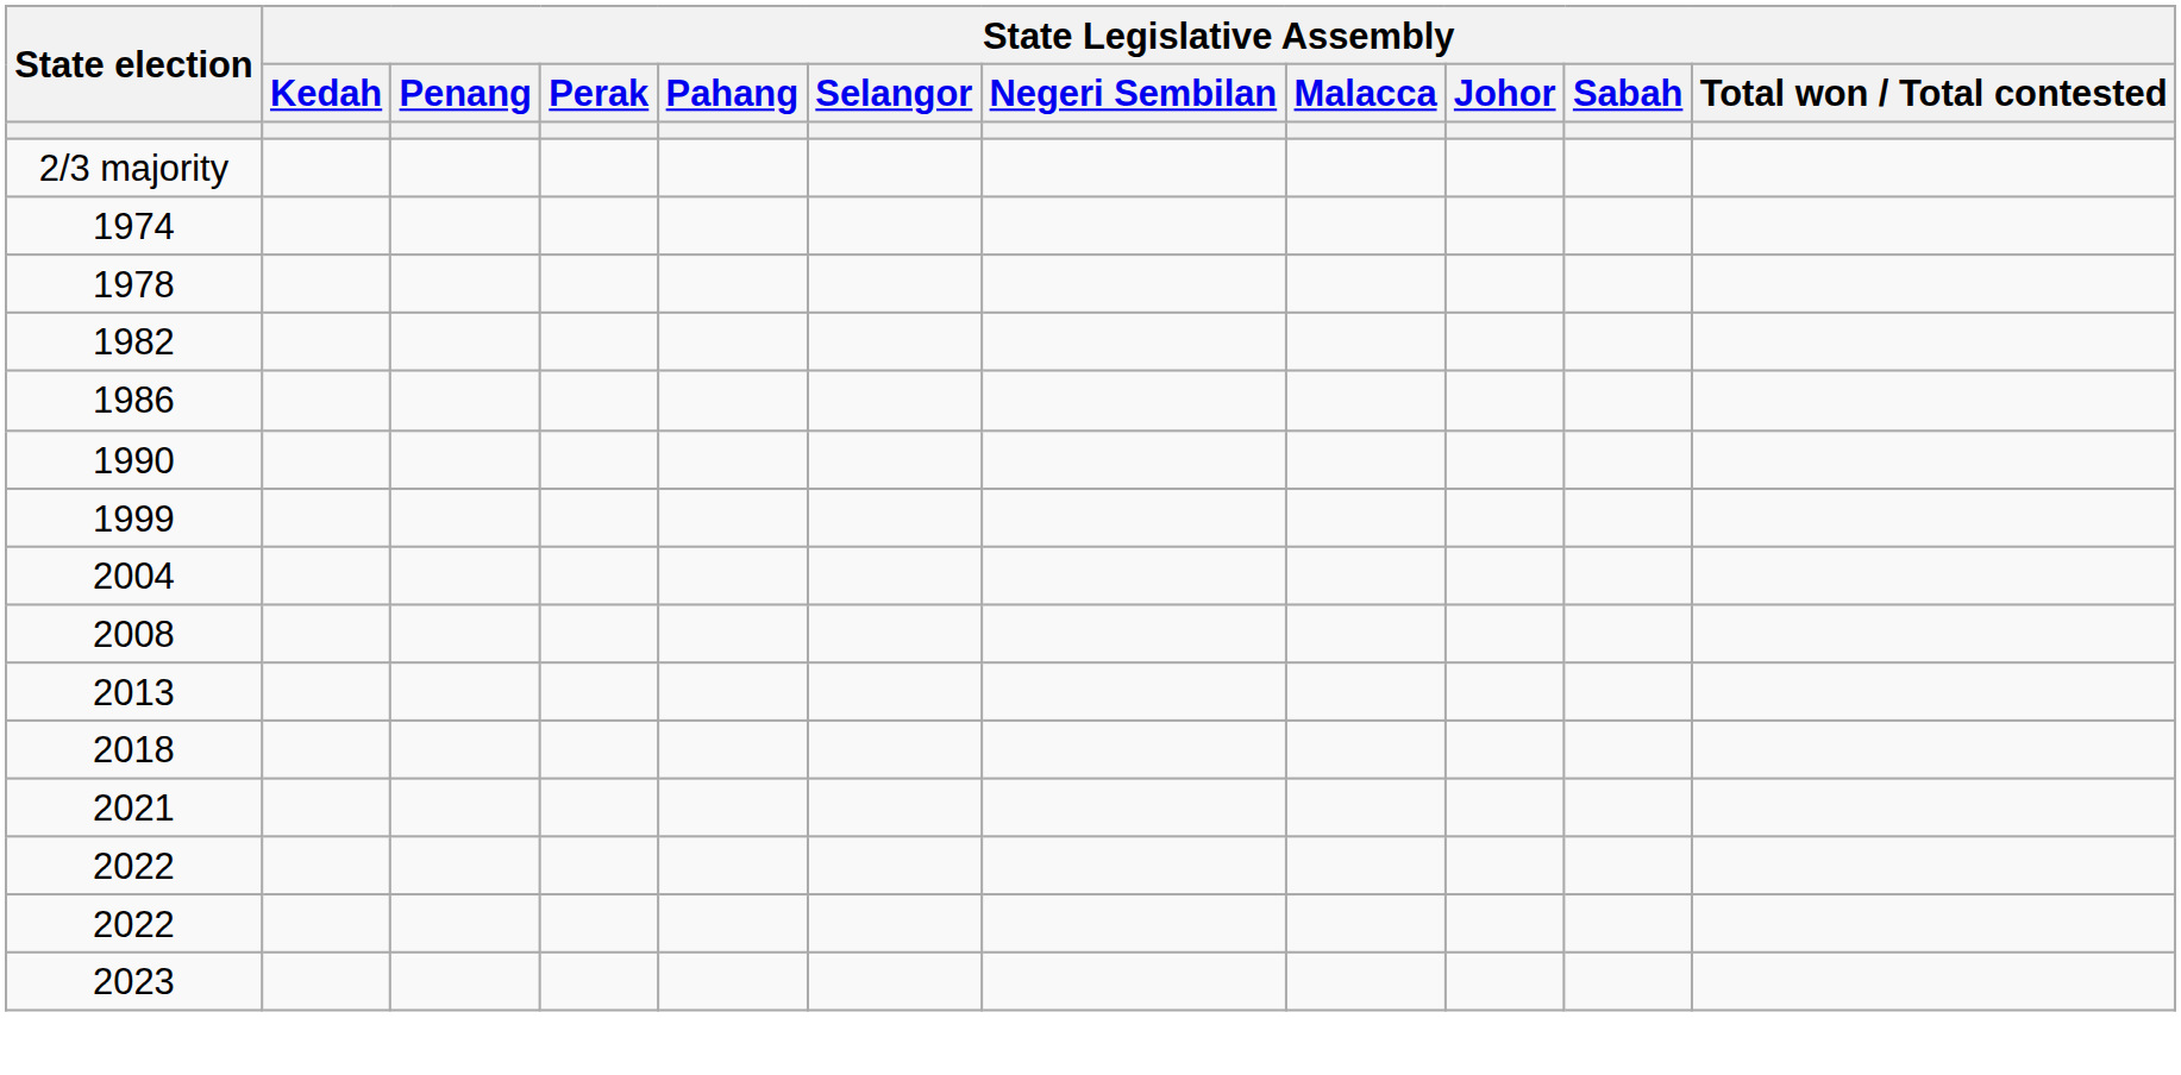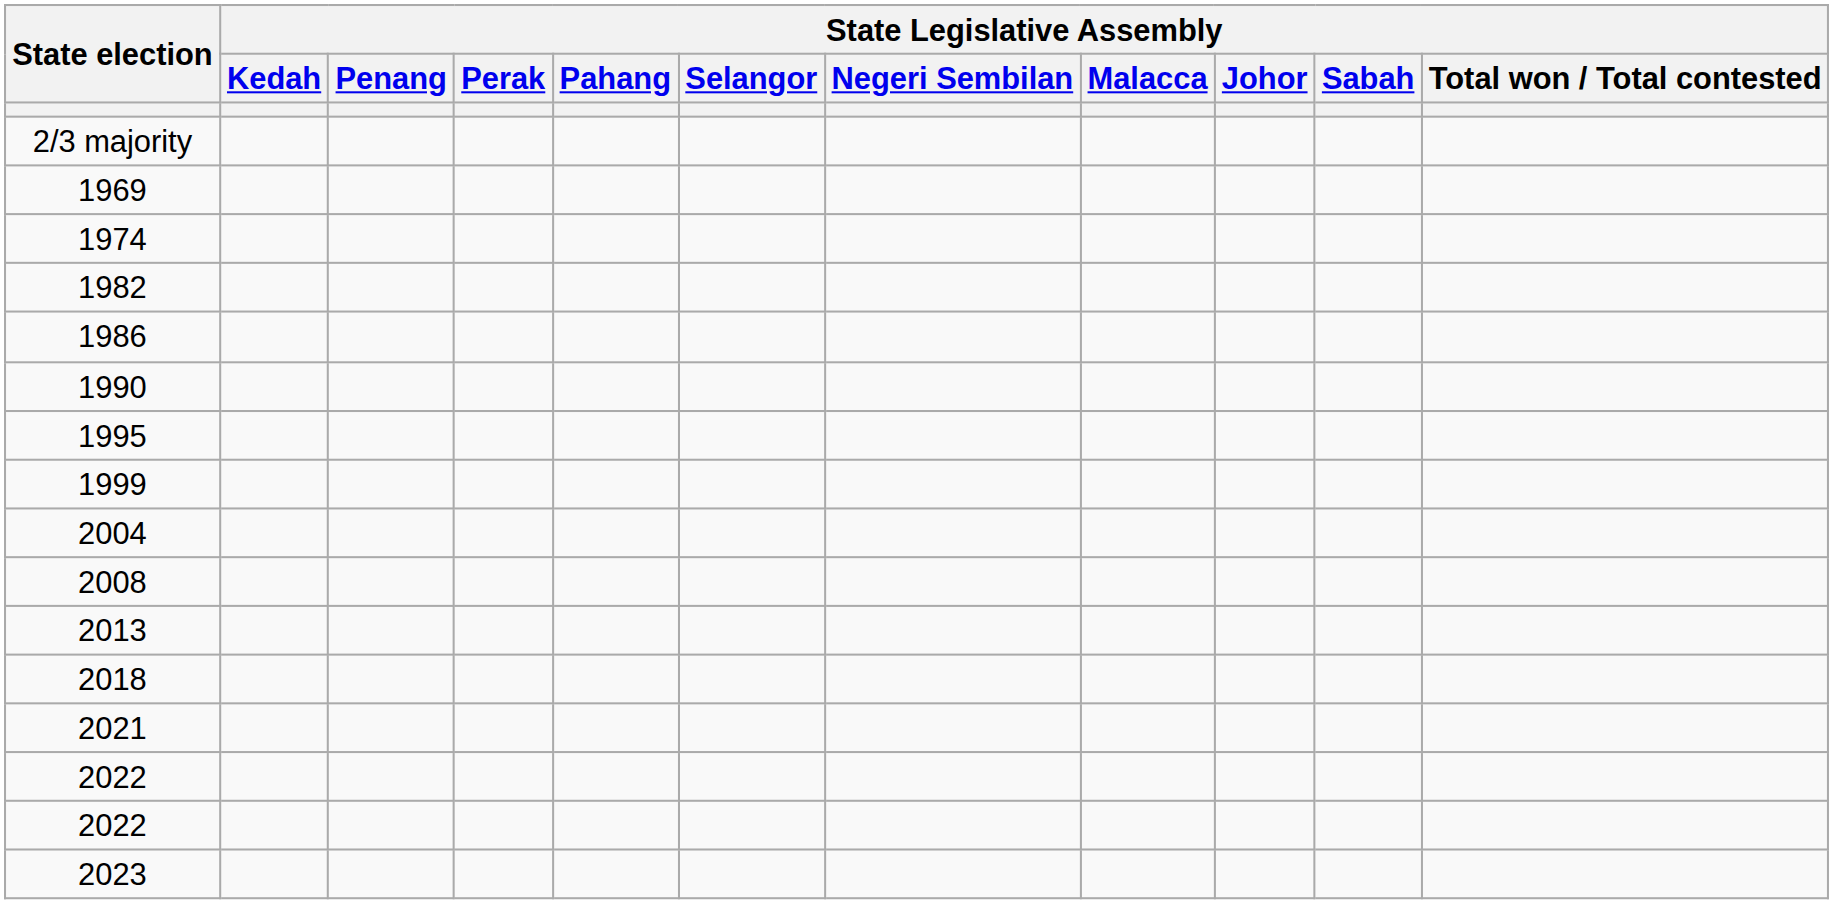+ row: 1969
- row: 1978
+ row: 1995
